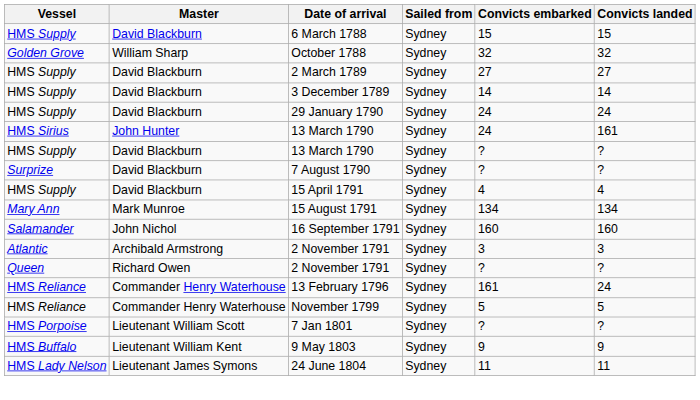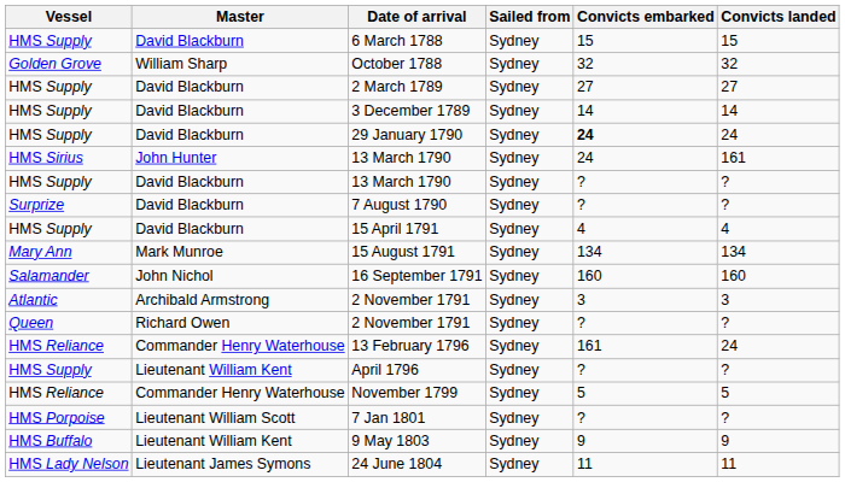29 January 1790 | Convicts embarked: normal -> bold
+ row: HMS Supply | Lieutenant William Kent | April 1796 | Sydney | ? | ?
